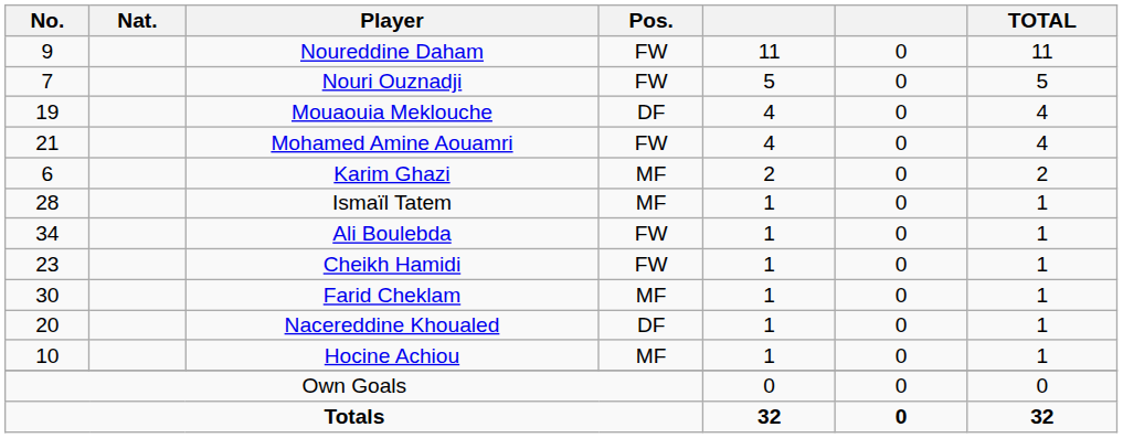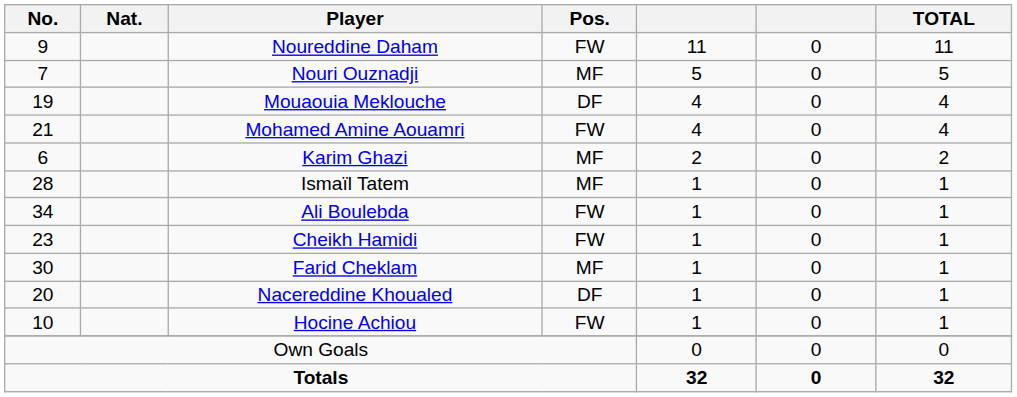Nouri Ouznadji | Pos.: FW -> MF
Hocine Achiou | Pos.: MF -> FW
